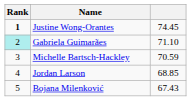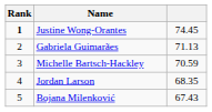Gabriela Guimarães | Rank: paleturquoise background -> no background
Gabriela Guimarães | column 3: 71.10 -> 71.13
Jordan Larson | column 3: 68.85 -> 68.35
